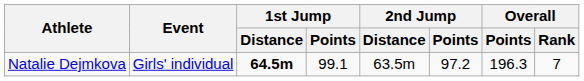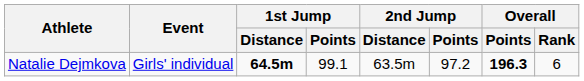Natalie Dejmkova | Overall / Points: normal -> bold
Natalie Dejmkova | Overall / Rank: 7 -> 6
